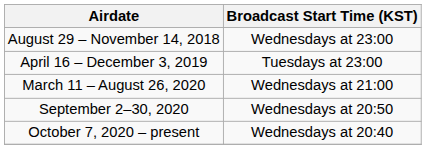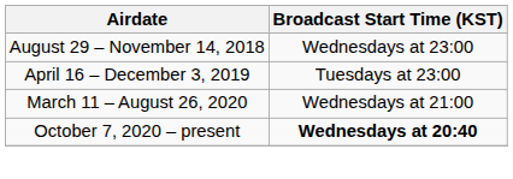- row: September 2–30, 2020 | Wednesdays at 20:50
October 7, 2020 – present | Broadcast Start Time (KST): normal -> bold
